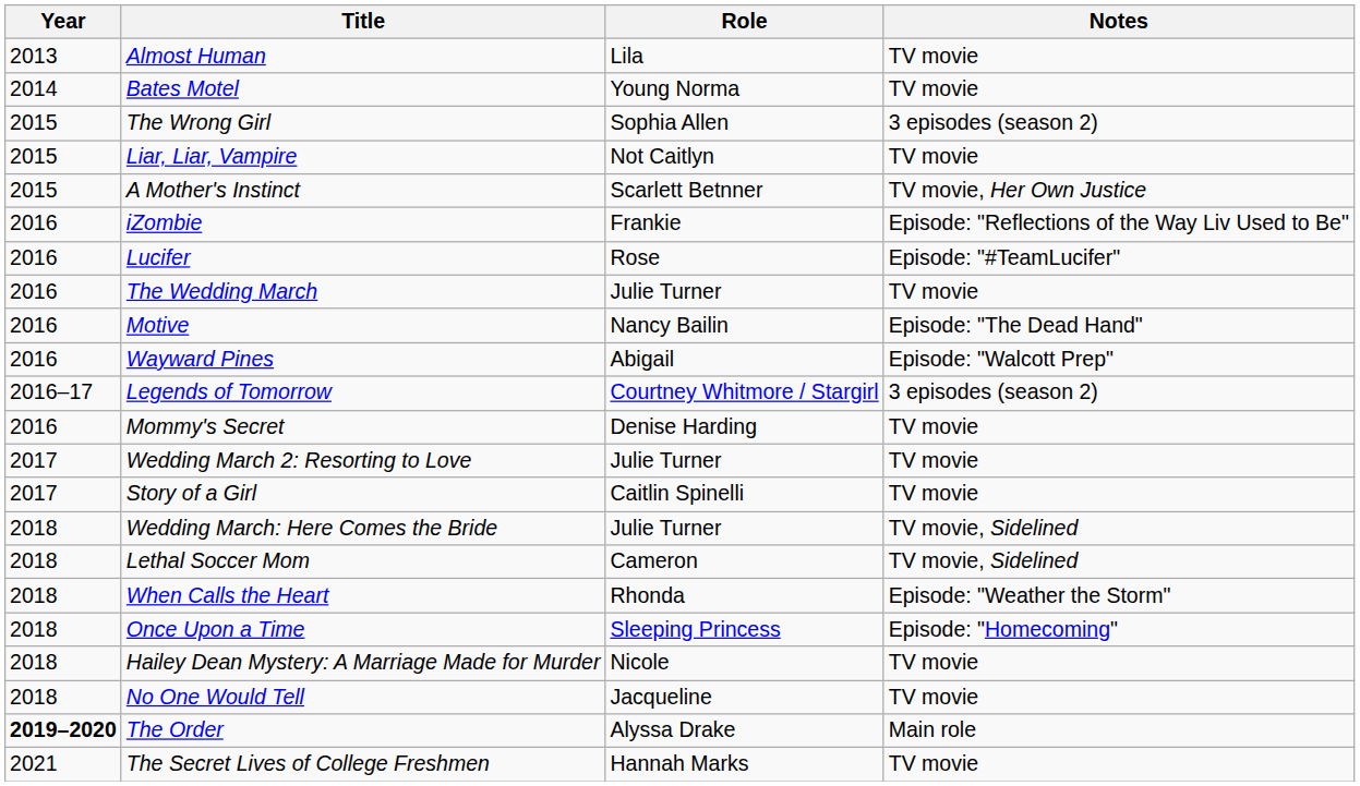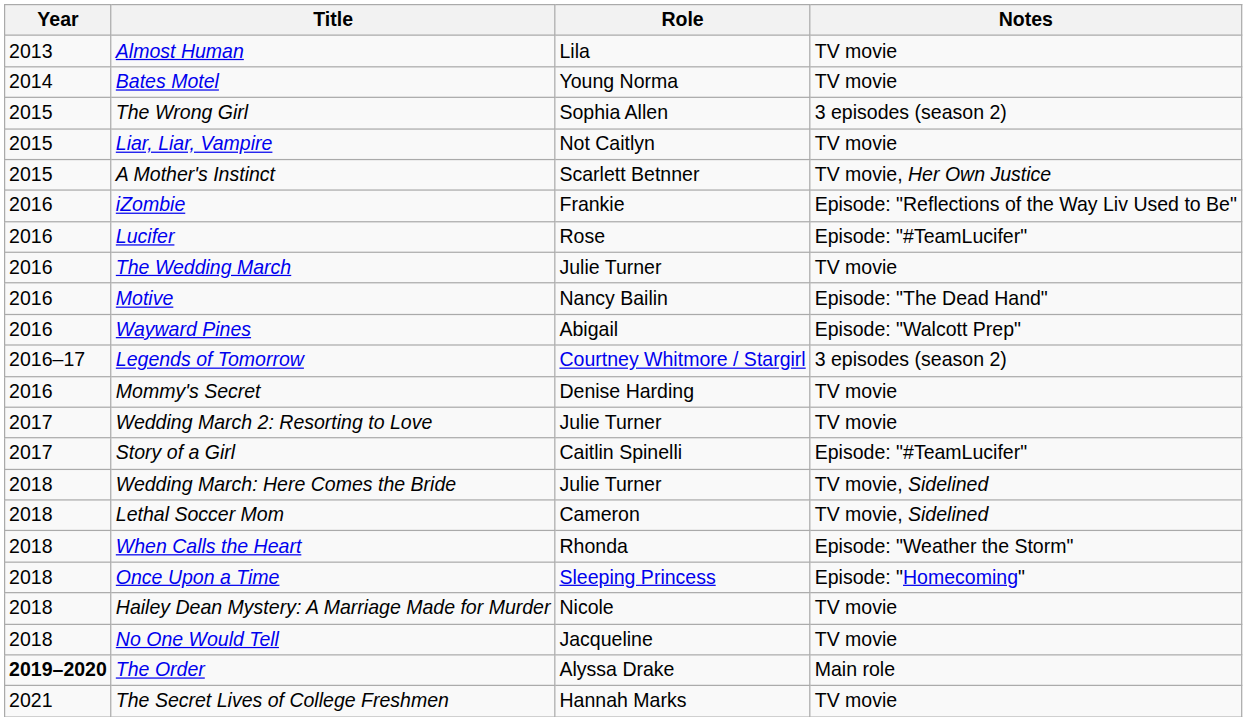Story of a Girl | Notes: TV movie -> Episode: "#TeamLucifer"
